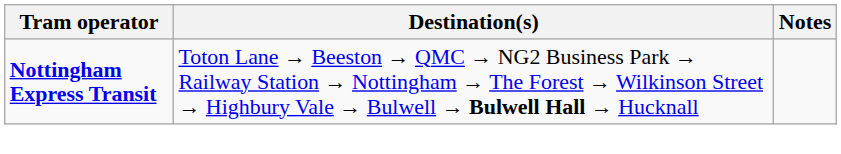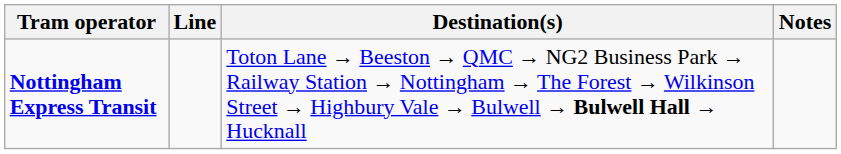+ column: Line
